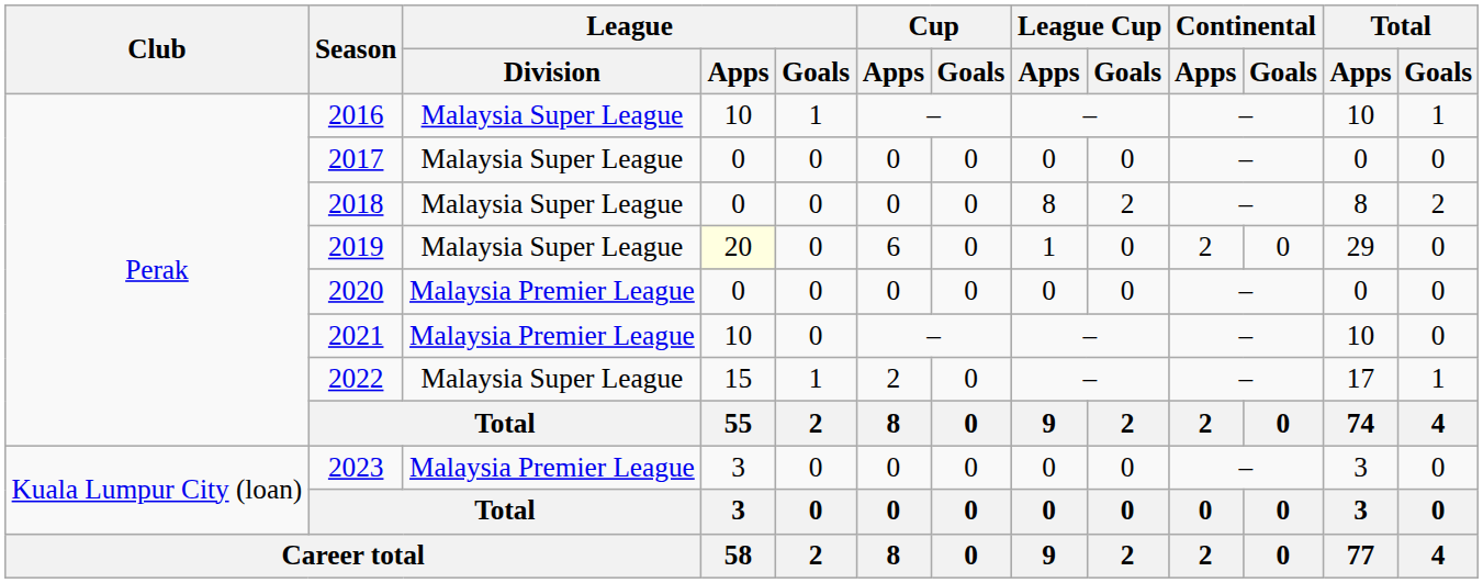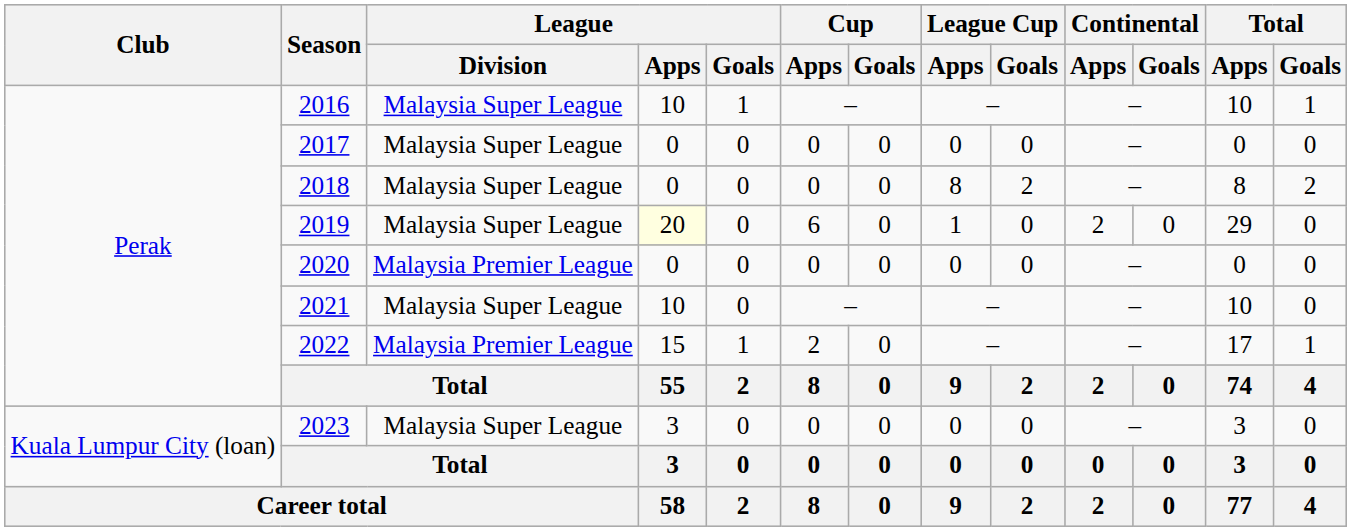2021 | League / Division: Malaysia Premier League -> Malaysia Super League
2022 | League / Division: Malaysia Super League -> Malaysia Premier League
2023 | League / Division: Malaysia Premier League -> Malaysia Super League
